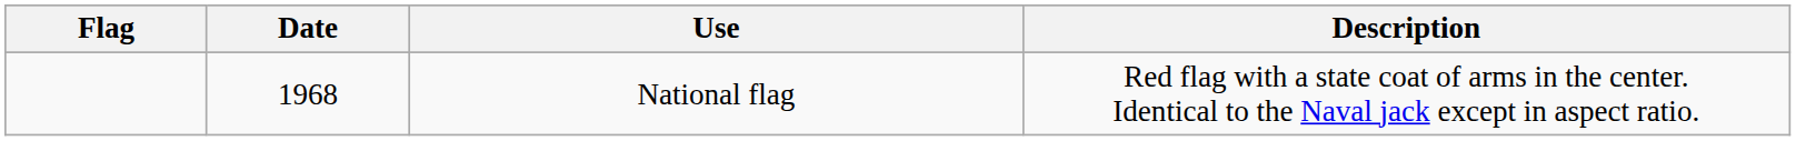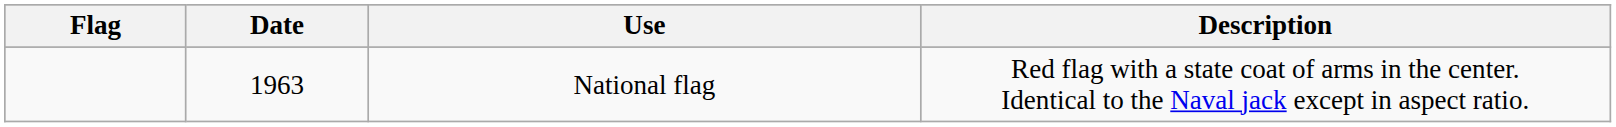National flag | Date: 1968 -> 1963
